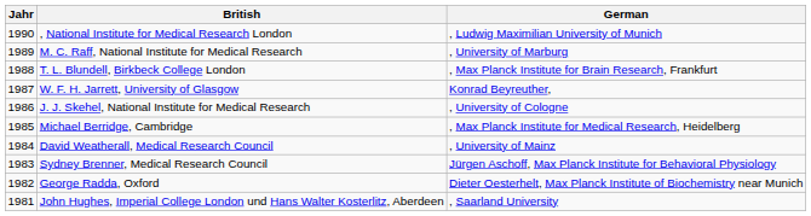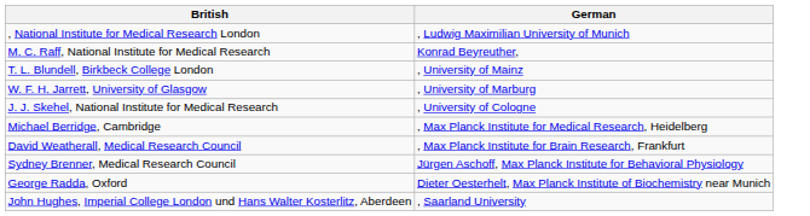- column: Jahr | 1990 | 1989 | 1988 | 1987 | 1986 | 1985 | 1984 | 1983 | 1982 | 1981
M. C. Raff, National Institute for Medical Research | German: , University of Marburg -> Konrad Beyreuther,
T. L. Blundell, Birkbeck College London | German: , Max Planck Institute for Brain Research, Frankfurt -> , University of Mainz
W. F. H. Jarrett, University of Glasgow | German: Konrad Beyreuther, -> , University of Marburg
David Weatherall, Medical Research Council | German: , University of Mainz -> , Max Planck Institute for Brain Research, Frankfurt
